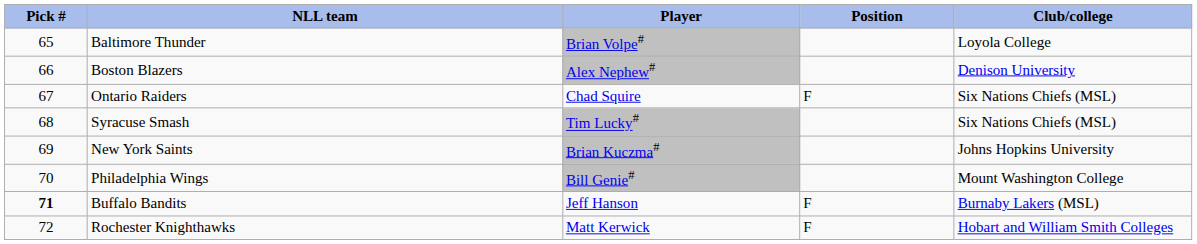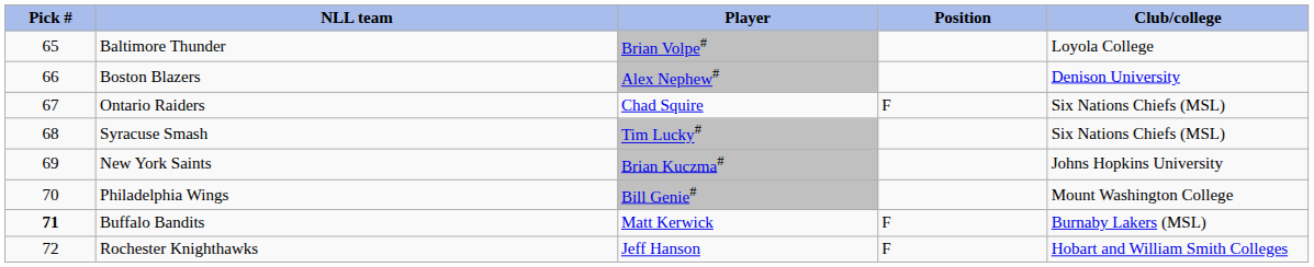Buffalo Bandits | Player: Jeff Hanson -> Matt Kerwick
Rochester Knighthawks | Player: Matt Kerwick -> Jeff Hanson
